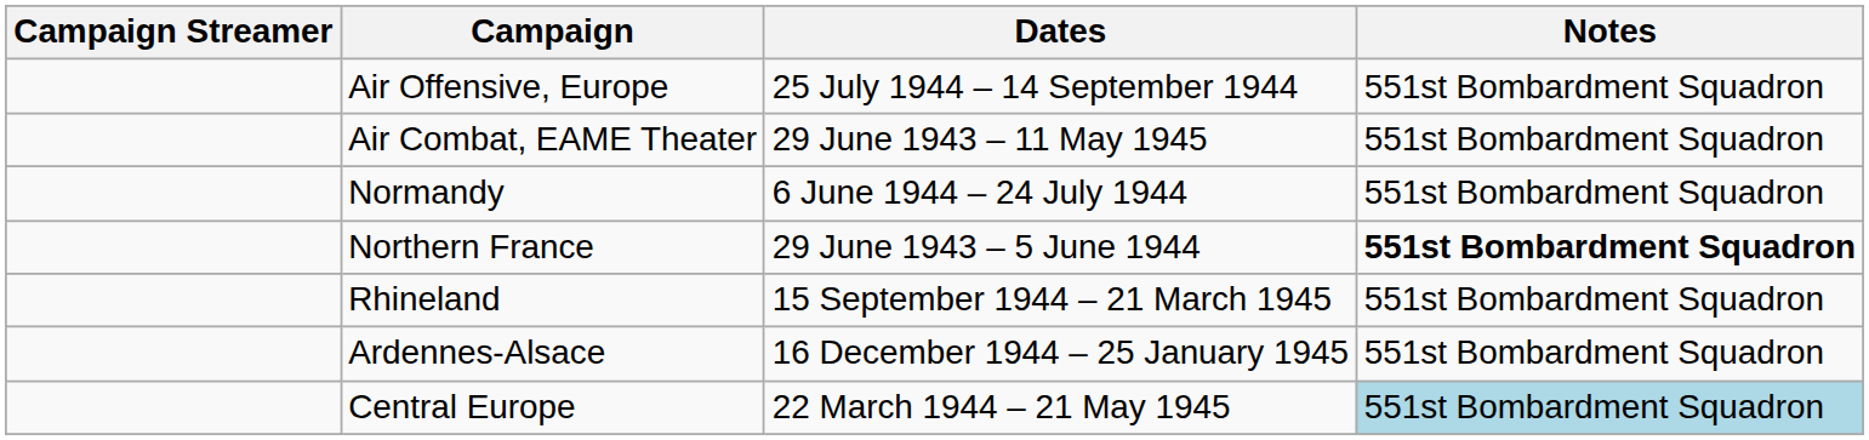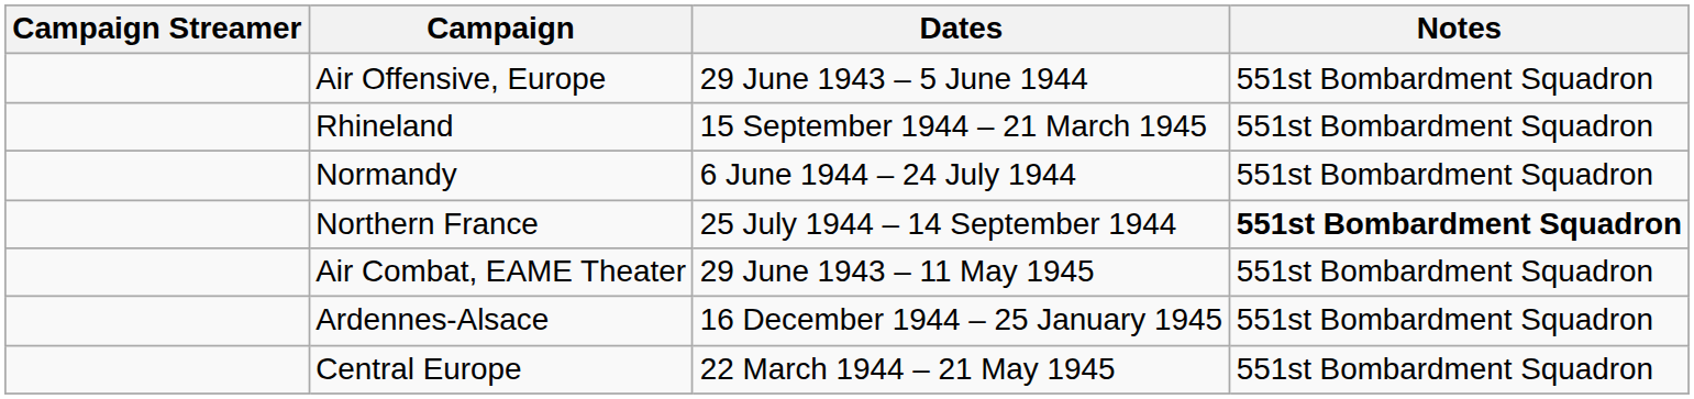Air Offensive, Europe | Dates: 25 July 1944 – 14 September 1944 -> 29 June 1943 – 5 June 1944
rows swapped: Air Combat, EAME Theater <-> Rhineland
Northern France | Dates: 29 June 1943 – 5 June 1944 -> 25 July 1944 – 14 September 1944
Central Europe | Notes: lightblue background -> no background
